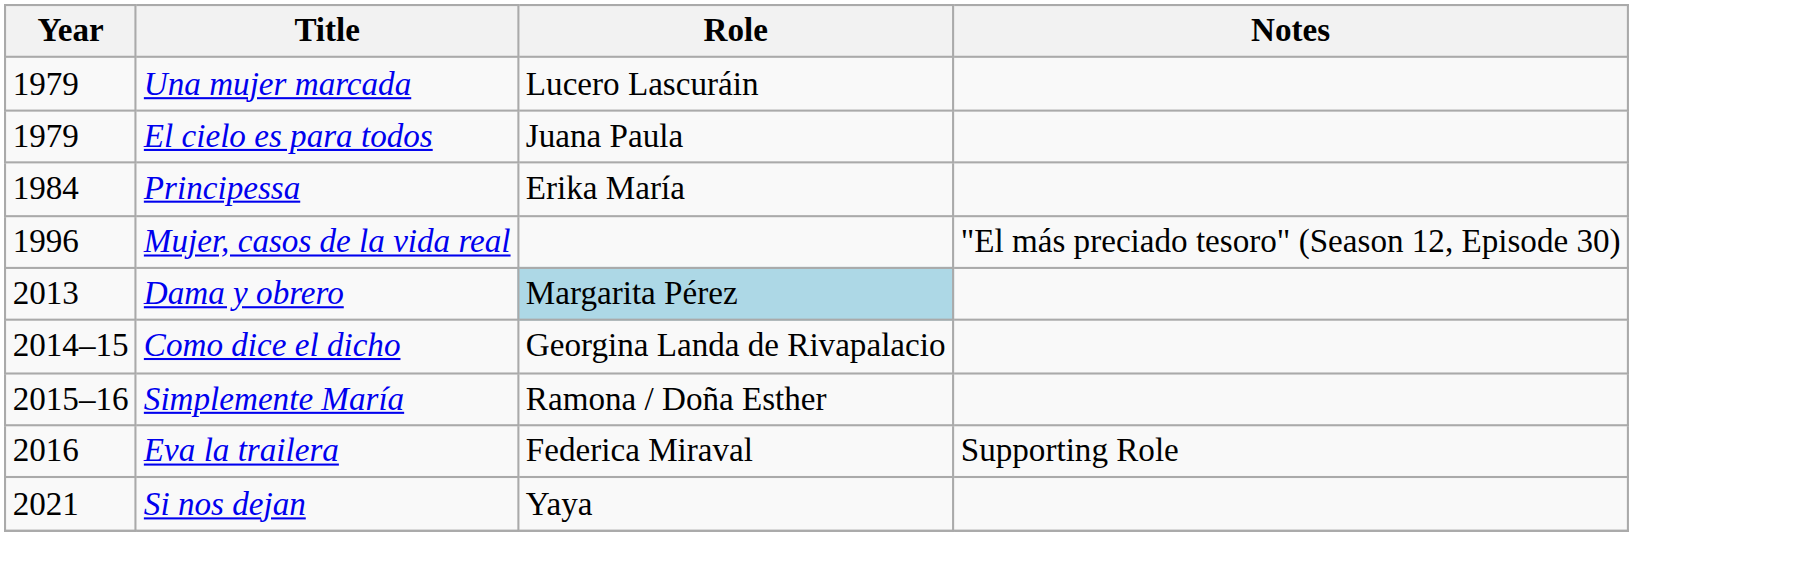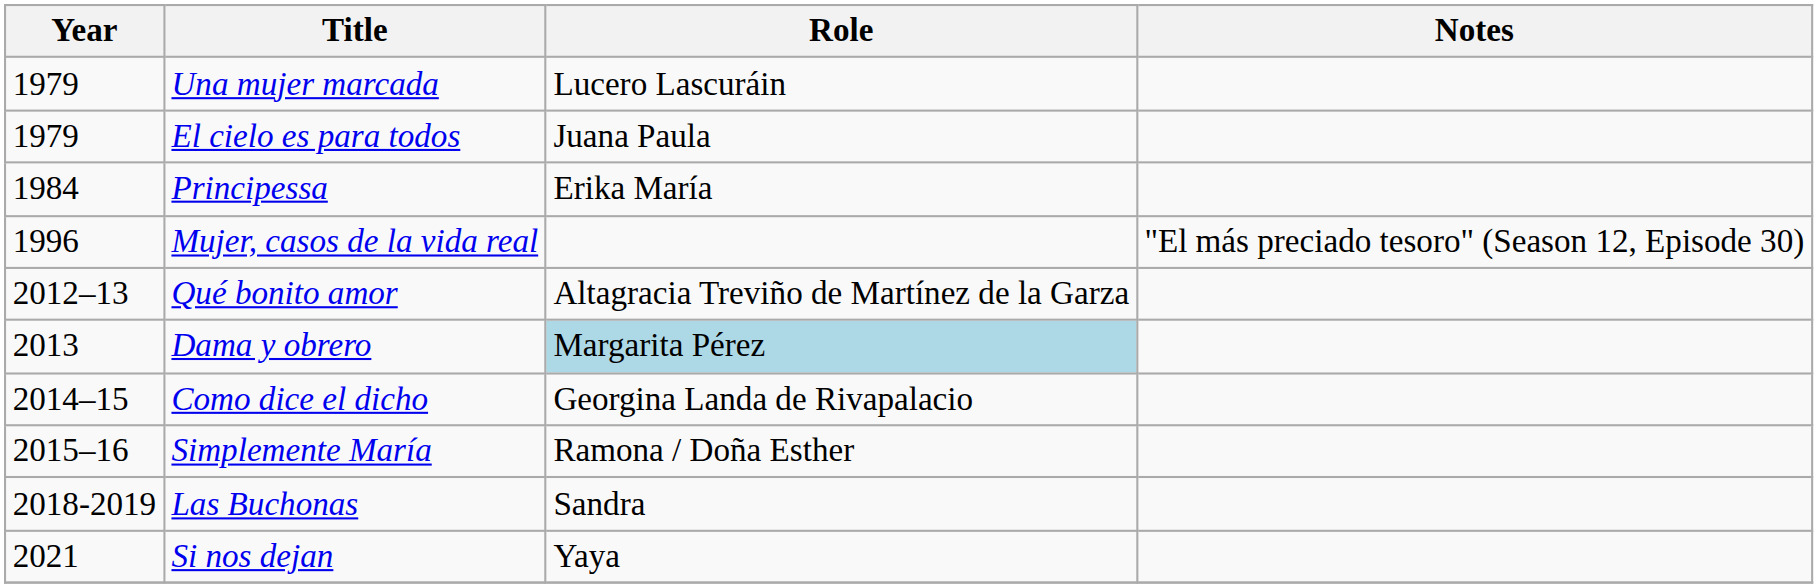+ row: 2012–13 | Qué bonito amor | Altagracia Treviño de Martínez de la Garza
- row: 2016 | Eva la trailera | Federica Miraval | Supporting Role
+ row: 2018-2019 | Las Buchonas | Sandra
